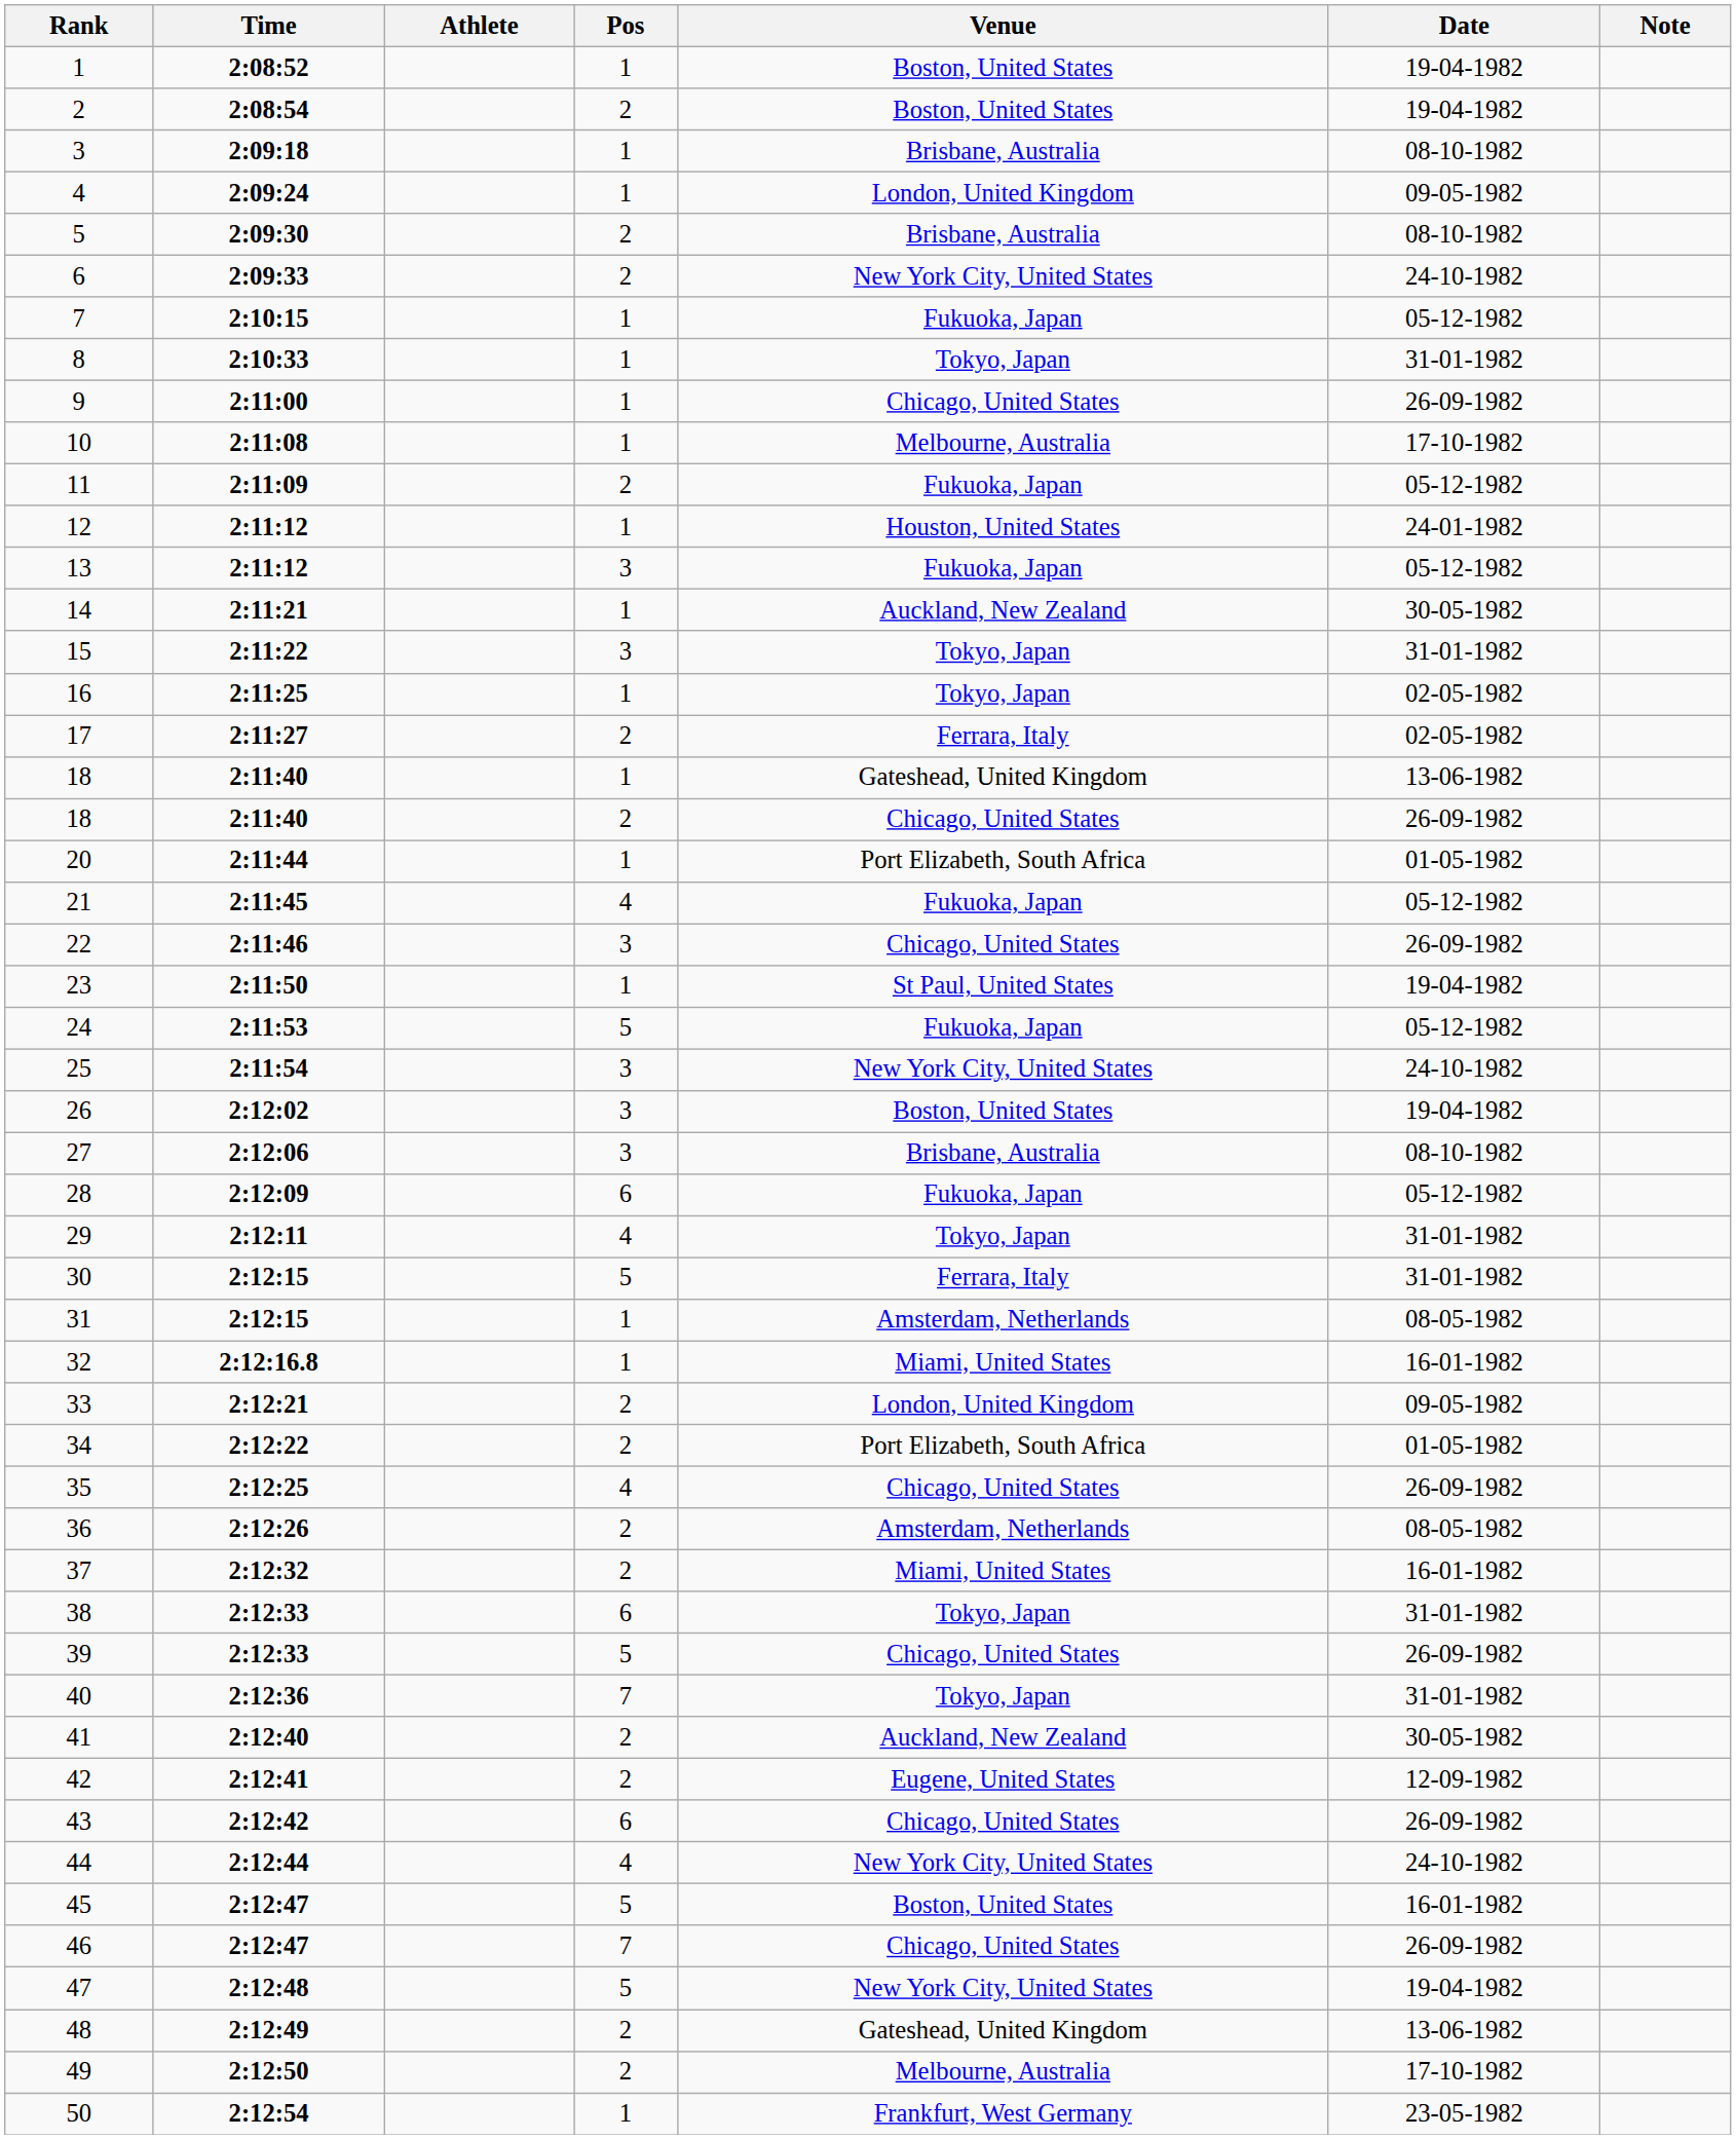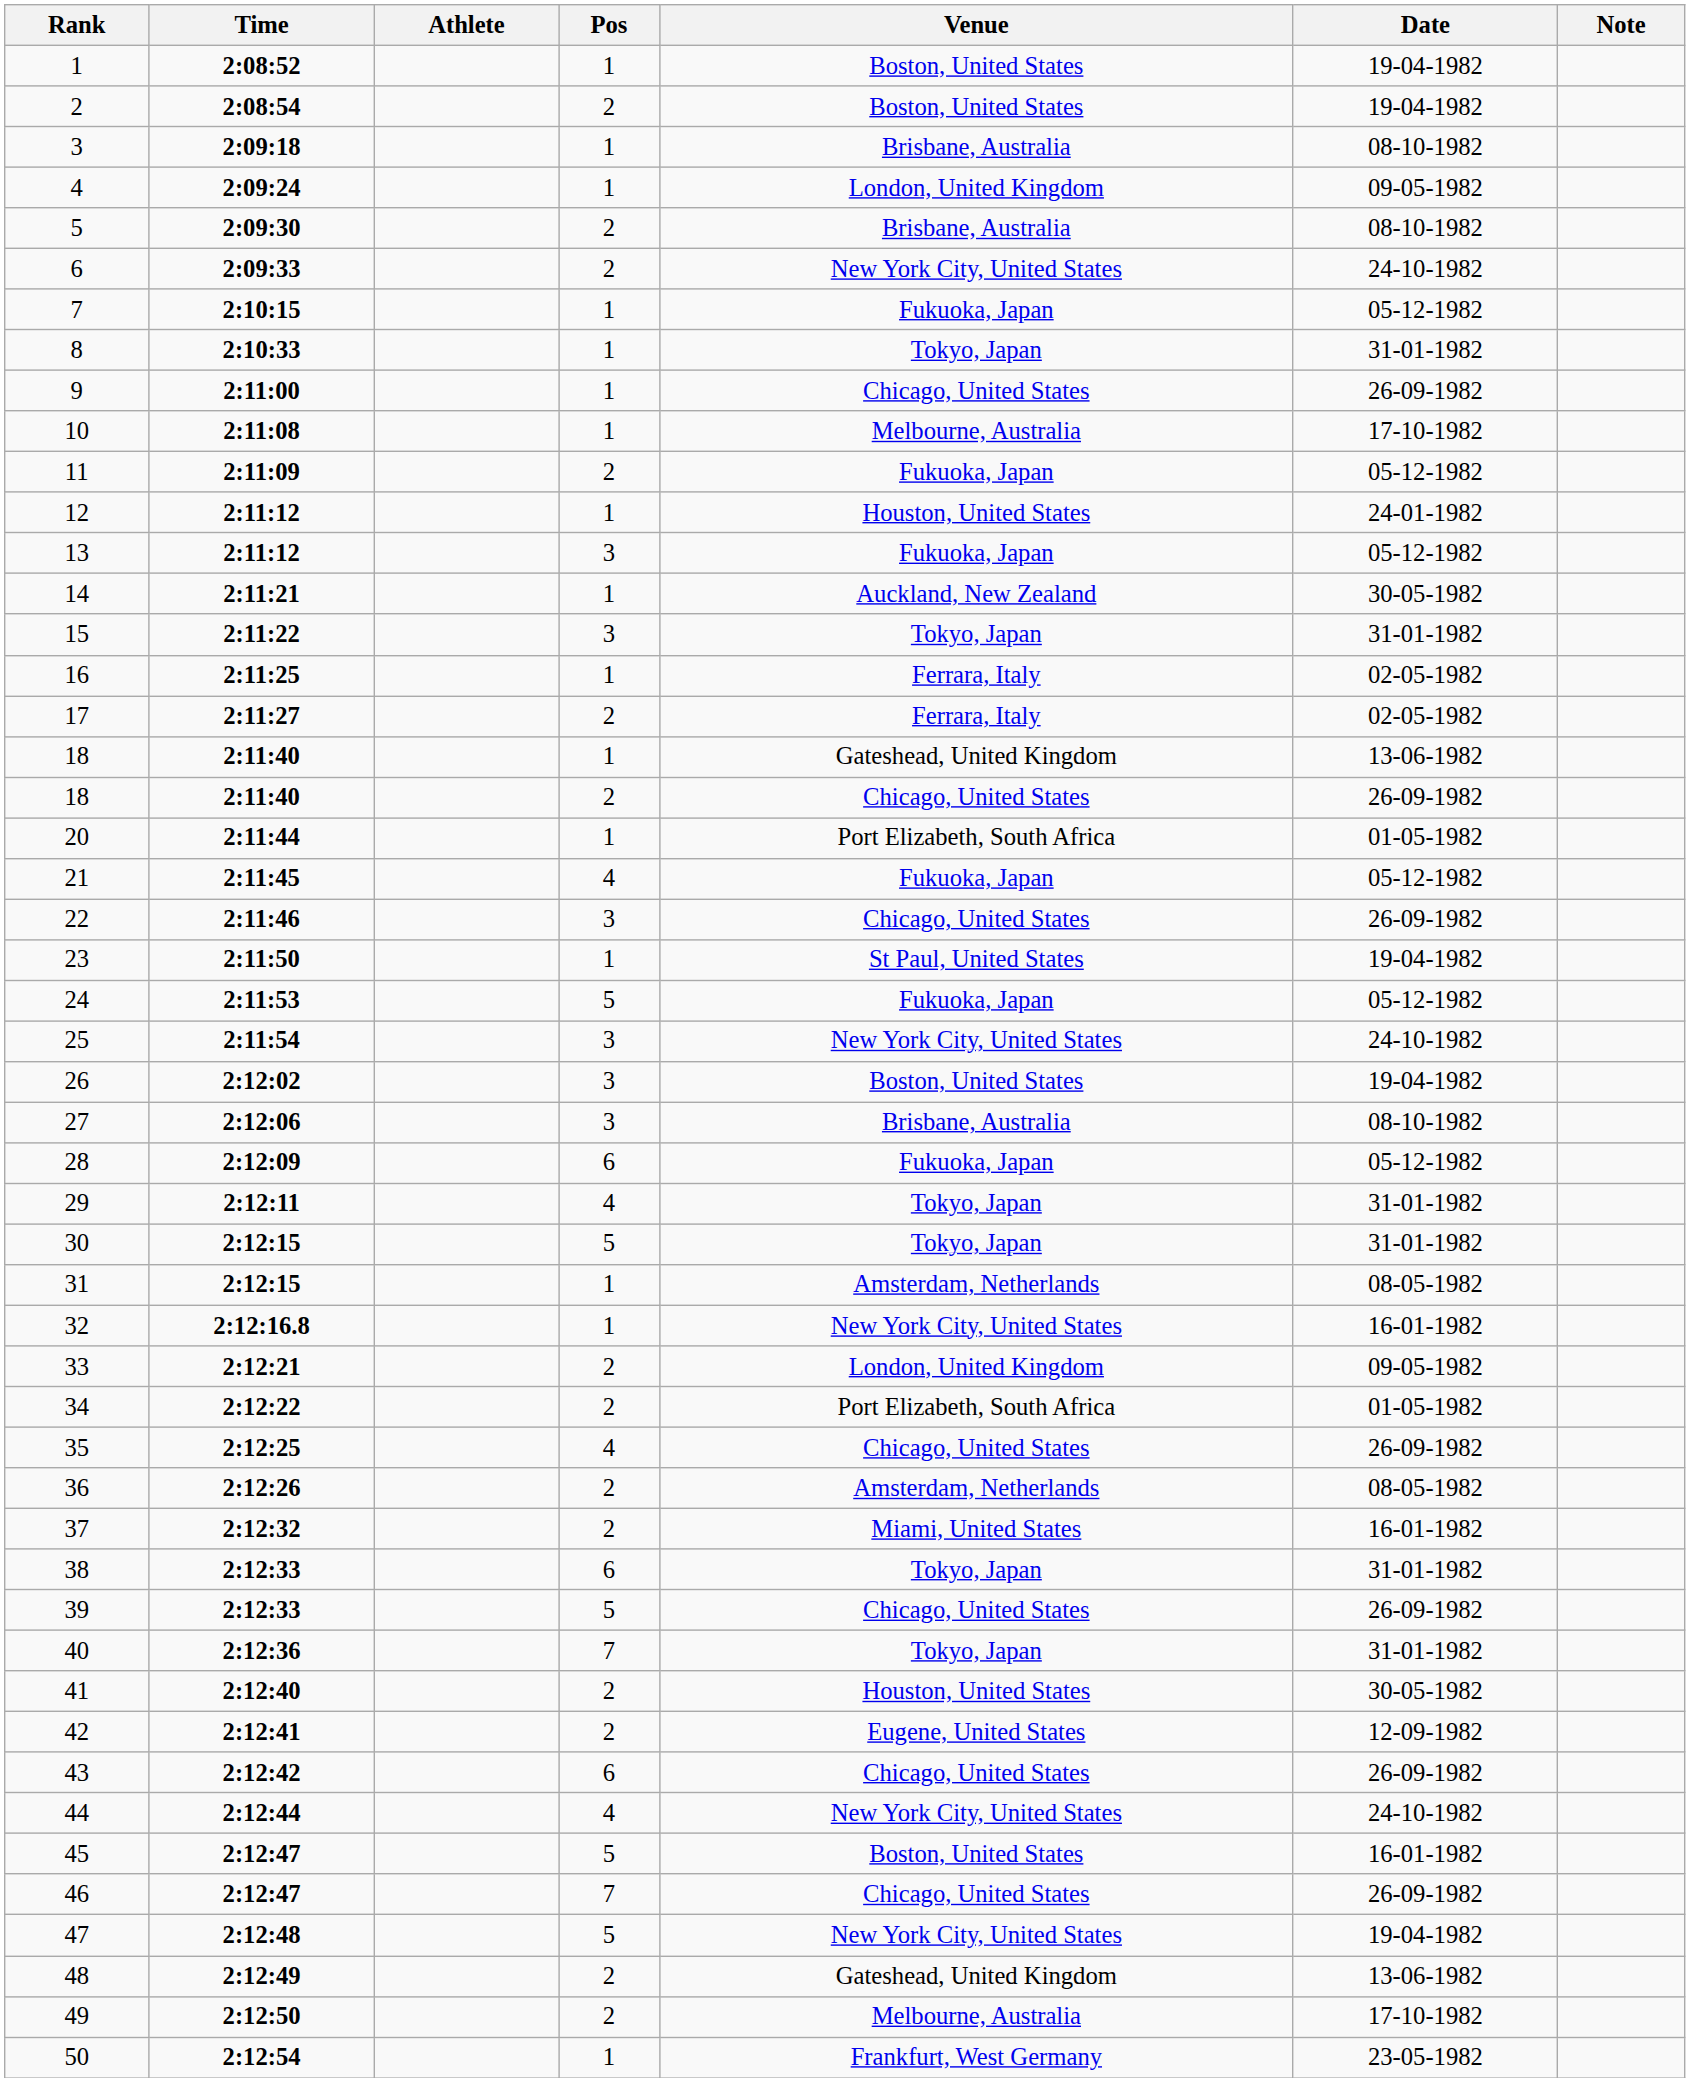16 | Venue: Tokyo, Japan -> Ferrara, Italy
30 | Venue: Ferrara, Italy -> Tokyo, Japan
32 | Venue: Miami, United States -> New York City, United States
41 | Venue: Auckland, New Zealand -> Houston, United States
